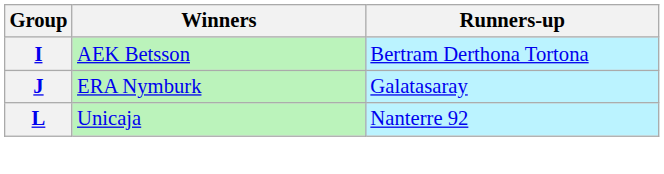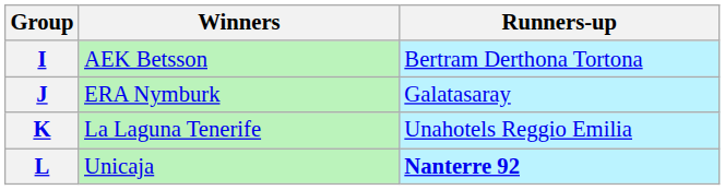+ row: K | La Laguna Tenerife | Unahotels Reggio Emilia
L | Runners-up: normal -> bold
